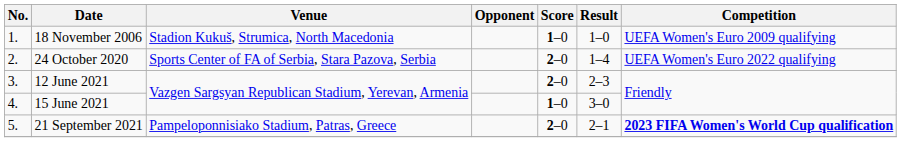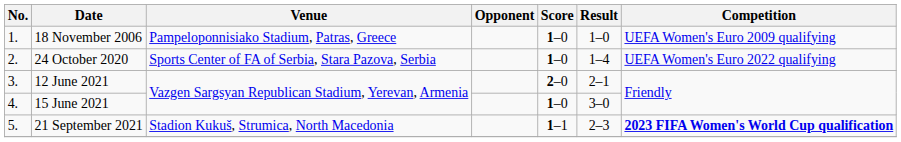18 November 2006 | Venue: Stadion Kukuš, Strumica, North Macedonia -> Pampeloponnisiako Stadium, Patras, Greece
24 October 2020 | Score: 2–0 -> 1–0
12 June 2021 | Result: 2–3 -> 2–1
21 September 2021 | Venue: Pampeloponnisiako Stadium, Patras, Greece -> Stadion Kukuš, Strumica, North Macedonia
21 September 2021 | Score: 2–0 -> 1–1
21 September 2021 | Result: 2–1 -> 2–3
